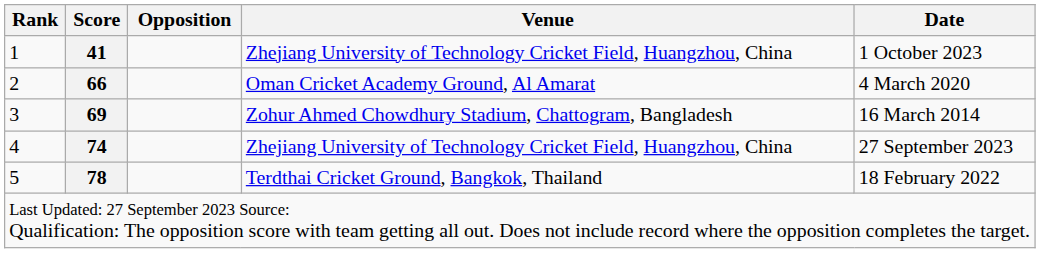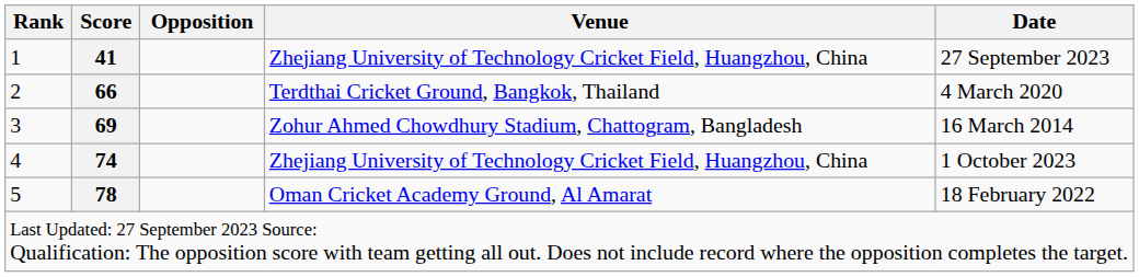1 | Date: 1 October 2023 -> 27 September 2023
2 | Venue: Oman Cricket Academy Ground, Al Amarat -> Terdthai Cricket Ground, Bangkok, Thailand
4 | Date: 27 September 2023 -> 1 October 2023
5 | Venue: Terdthai Cricket Ground, Bangkok, Thailand -> Oman Cricket Academy Ground, Al Amarat
